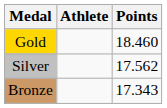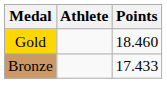- row: Silver | 17.562
Bronze | Points: 17.343 -> 17.433
